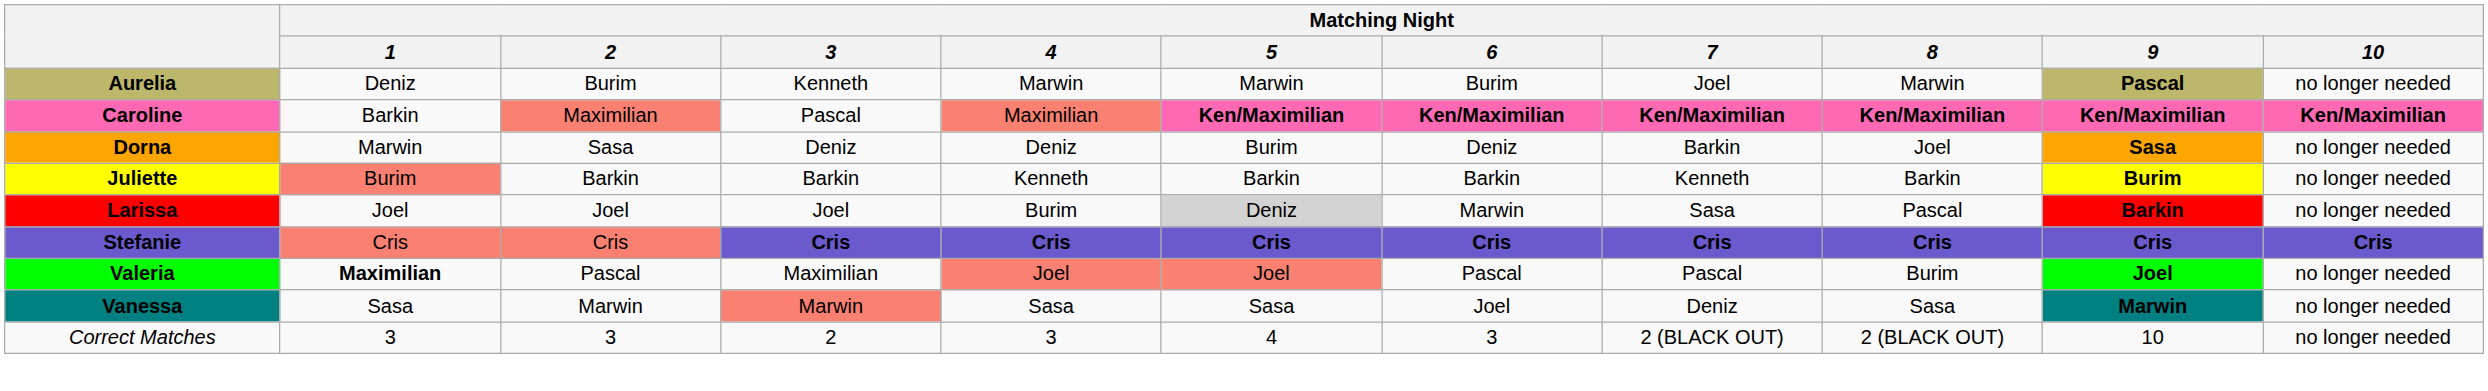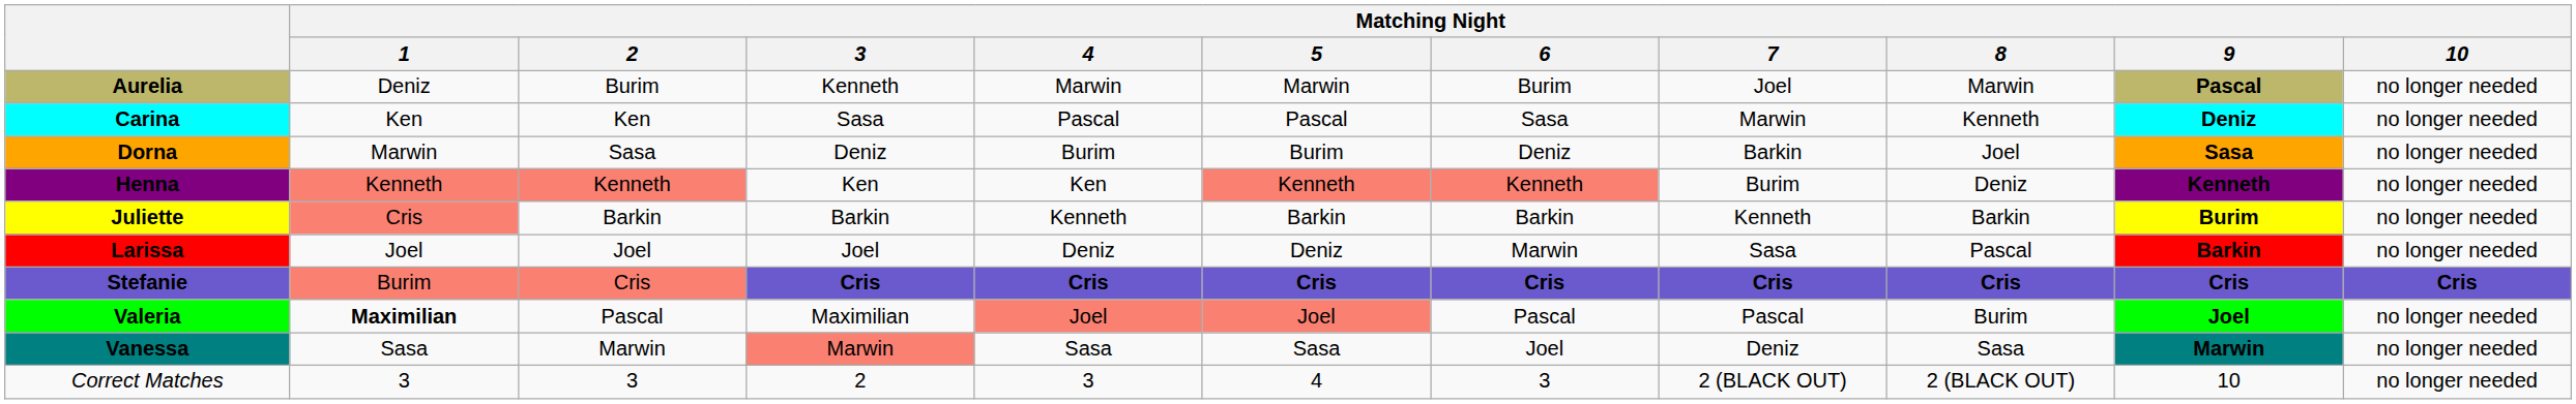+ row: Carina | Ken | Ken | Sasa | Pascal | Pascal | Sasa | Marwin | Kenneth | Deniz | no longer needed
- row: Caroline | Barkin | Maximilian | Pascal | Maximilian | Ken/Maximilian | Ken/Maximilian | Ken/Maximilian | Ken/Maximilian | Ken/Maximilian | Ken/Maximilian
Dorna | Matching Night / 4: Deniz -> Burim
+ row: Henna | Kenneth | Kenneth | Ken | Ken | Kenneth | Kenneth | Burim | Deniz | Kenneth | no longer needed
Juliette | Matching Night / 1: Burim -> Cris
Larissa | Matching Night / 4: Burim -> Deniz
Larissa | Matching Night / 5: lightgrey background -> no background
Stefanie | Matching Night / 1: Cris -> Burim
